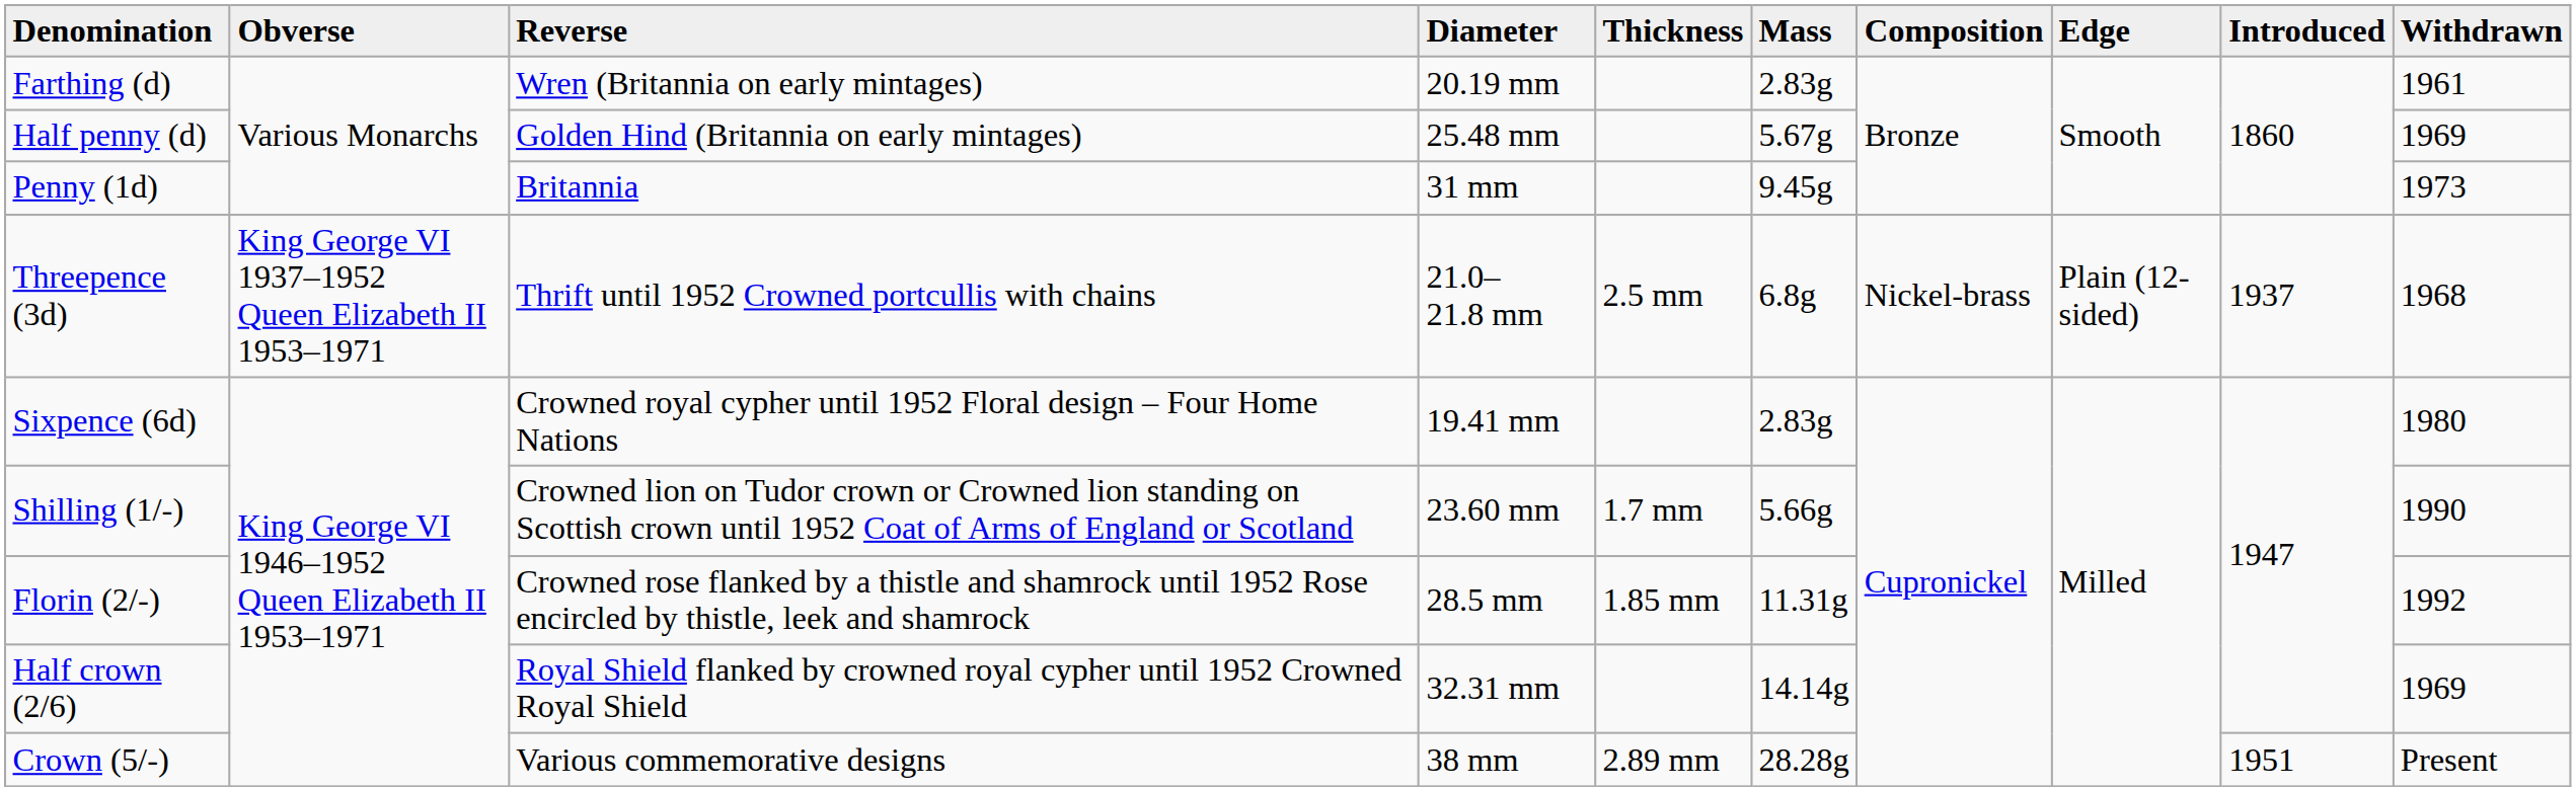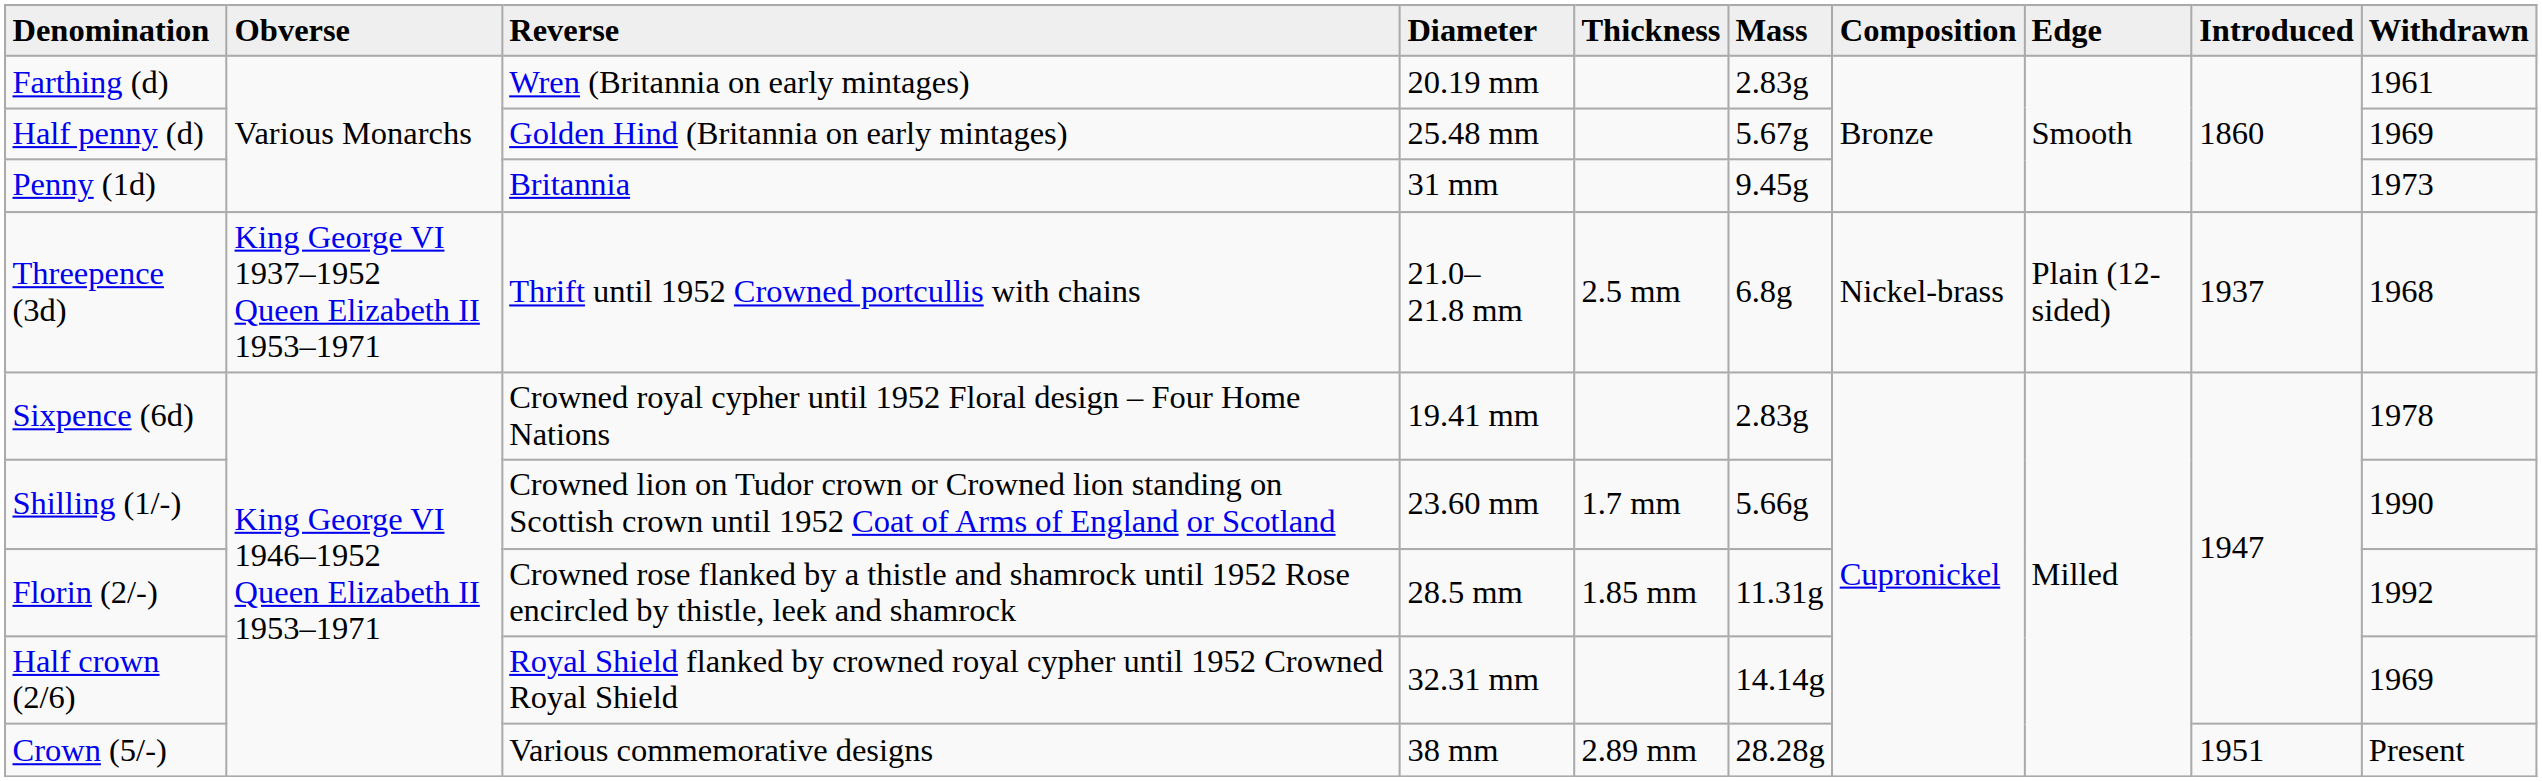Sixpence (6d) | Withdrawn: 1980 -> 1978
